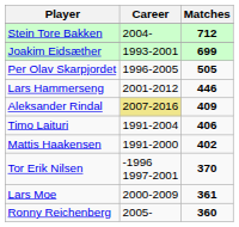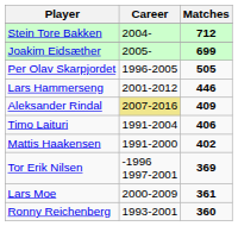Joakim Eidsæther | Career: 1993-2001 -> 2005-
Tor Erik Nilsen | Matches: 370 -> 369
Ronny Reichenberg | Career: 2005- -> 1993-2001
